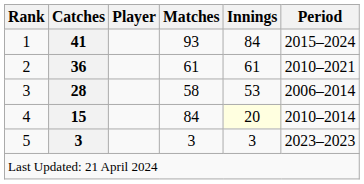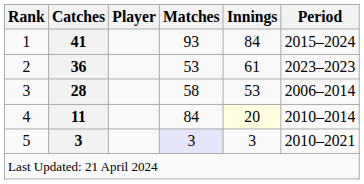2 | Matches: 61 -> 53
2 | Period: 2010–2021 -> 2023–2023
4 | Catches: 15 -> 11
5 | Matches: no background -> lavender background
5 | Period: 2023–2023 -> 2010–2021
